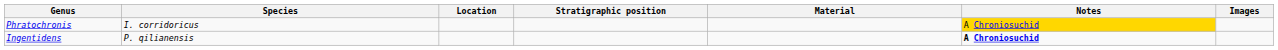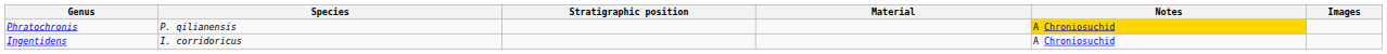- column: Location
Phratochronis | Species: I. corridoricus -> P. qilianensis
Ingentidens | Species: P. qilianensis -> I. corridoricus
Ingentidens | Notes: bold -> normal
